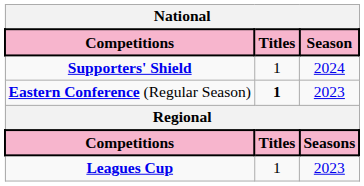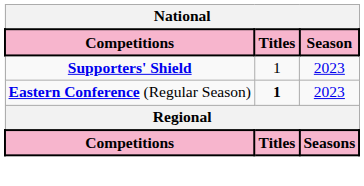Supporters' Shield | Season: 2024 -> 2023
- row: Leagues Cup | 1 | 2023
